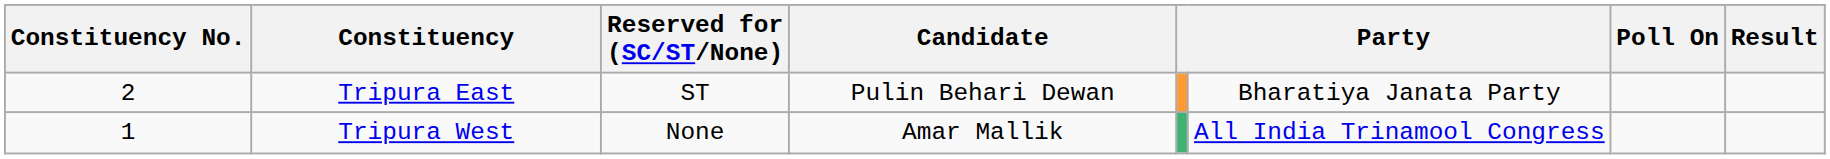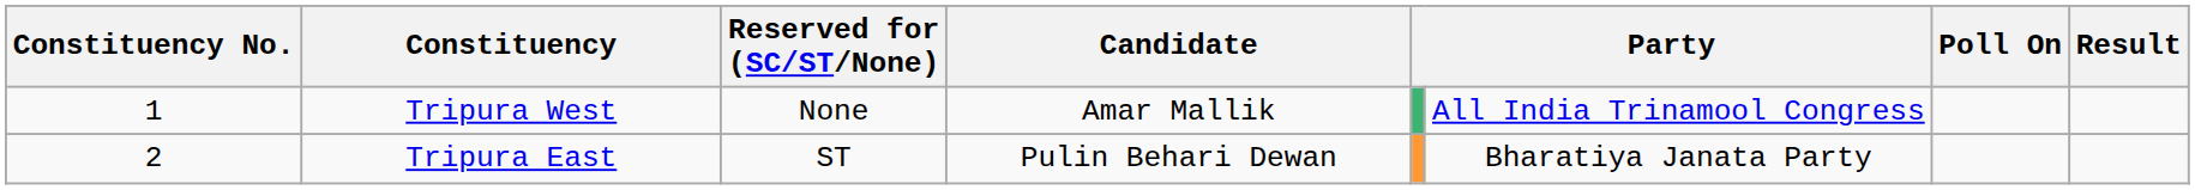rows swapped: Tripura West <-> Tripura East
